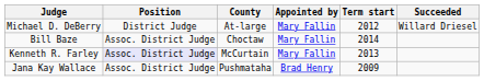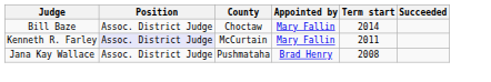- row: Michael D. DeBerry | District Judge | At-large | Mary Fallin | 2012 | Willard Driesel
Kenneth R. Farley | Term start: 2013 -> 2011
Jana Kay Wallace | Term start: 2009 -> 2008
